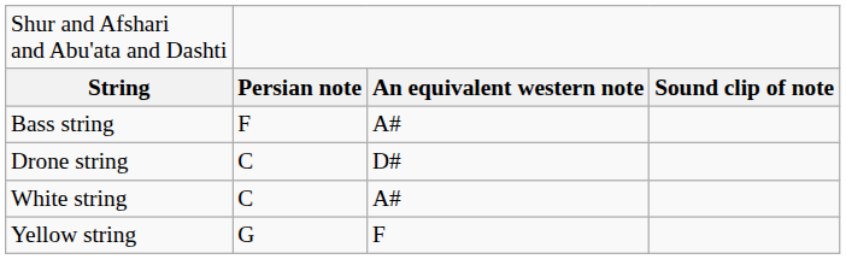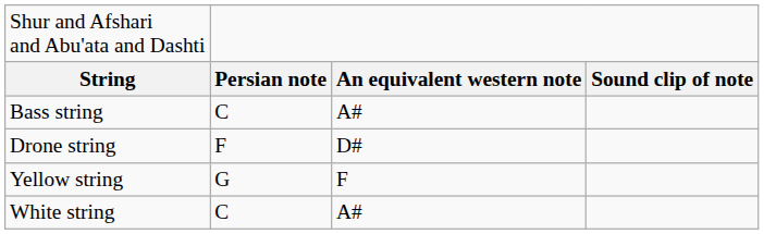Bass string | column 2: F -> C
Drone string | column 2: C -> F
rows swapped: Yellow string <-> White string
